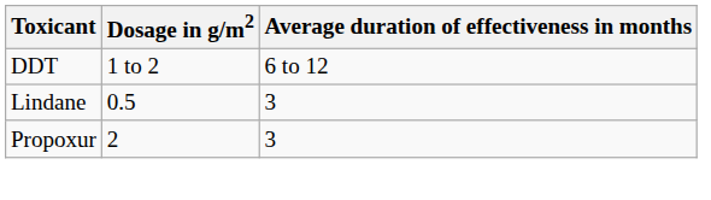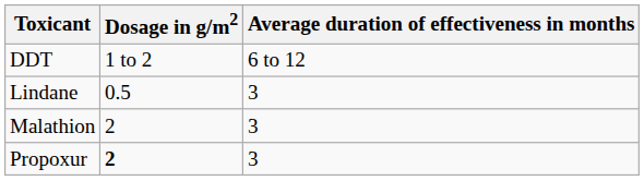+ row: Malathion | 2 | 3
Propoxur | Dosage in g/m2: normal -> bold
